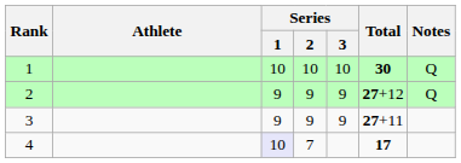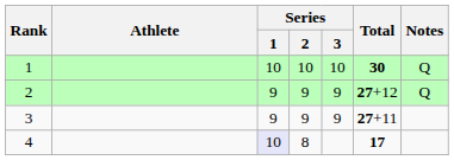4 | Series / 2: 7 -> 8
